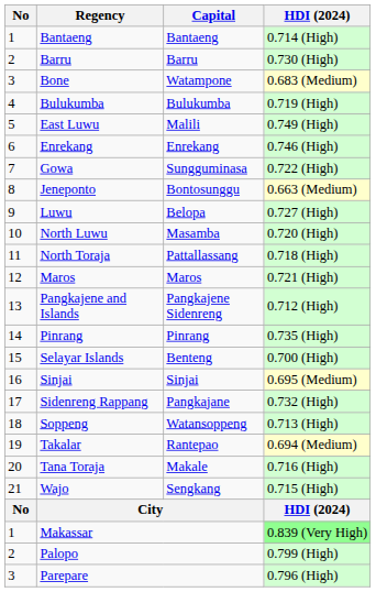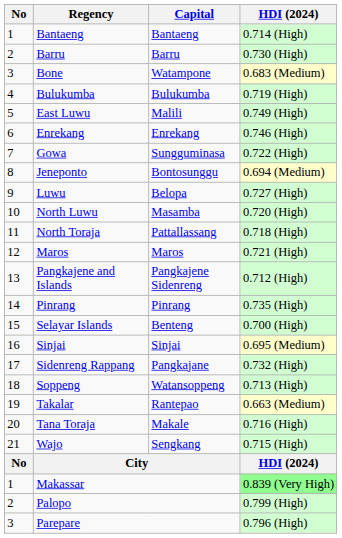Jeneponto | HDI (2024): 0.663 (Medium) -> 0.694 (Medium)
Takalar | HDI (2024): 0.694 (Medium) -> 0.663 (Medium)
